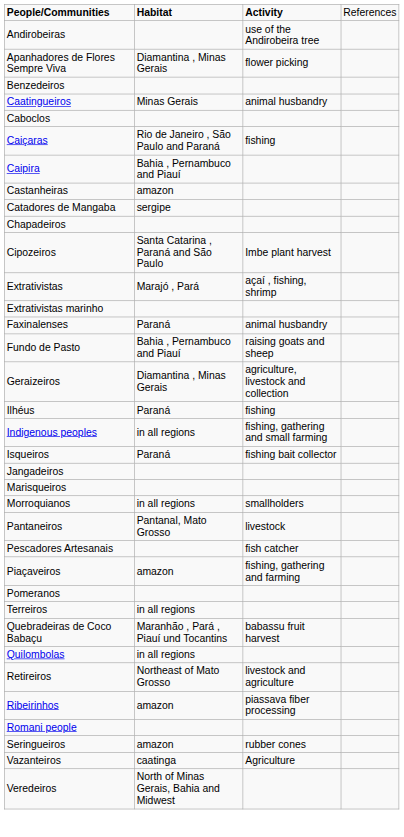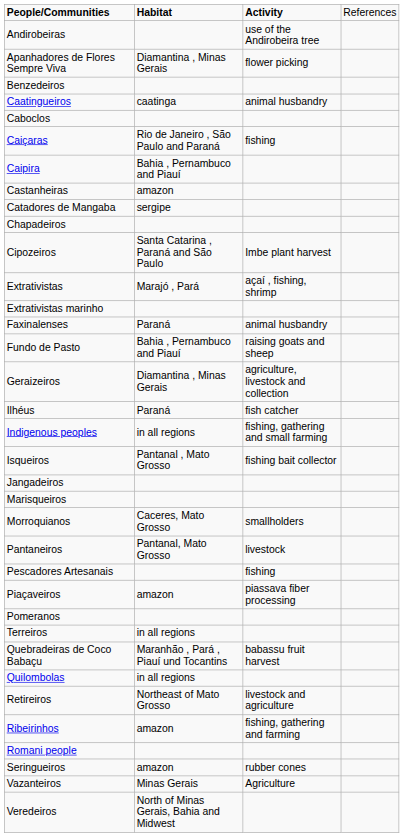Caatingueiros | column 2: Minas Gerais -> caatinga
Ilhéus | column 3: fishing -> fish catcher
Isqueiros | column 2: Paraná -> Pantanal , Mato Grosso
Morroquianos | column 2: in all regions -> Caceres, Mato Grosso
Pescadores Artesanais | column 3: fish catcher -> fishing
Piaçaveiros | column 3: fishing, gathering and farming -> piassava fiber processing
Ribeirinhos | column 3: piassava fiber processing -> fishing, gathering and farming
Vazanteiros | column 2: caatinga -> Minas Gerais
